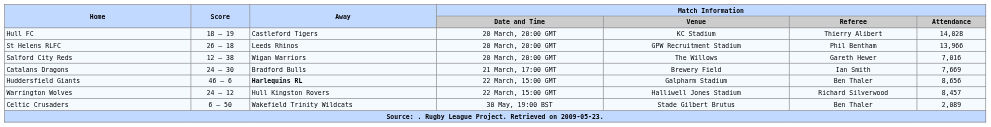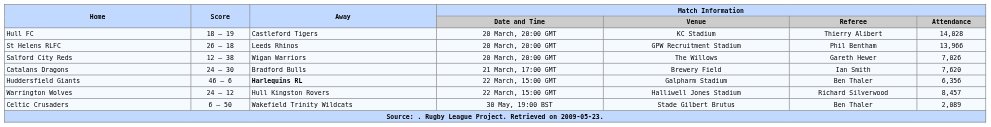Salford City Reds | Match Information / Attendance: 7,016 -> 7,026
Catalans Dragons | Match Information / Attendance: 7,669 -> 7,620
Huddersfield Giants | Match Information / Attendance: 8,656 -> 6,356
